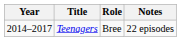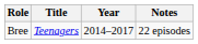columns swapped: Year <-> Role
